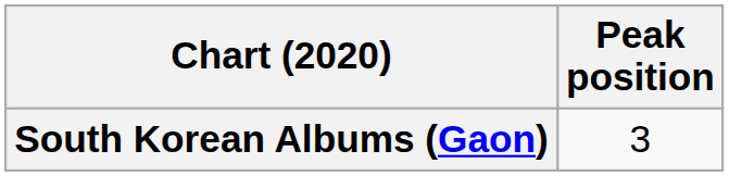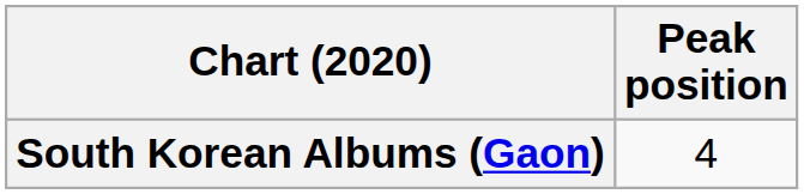South Korean Albums (Gaon) | Peak position: 3 -> 4
